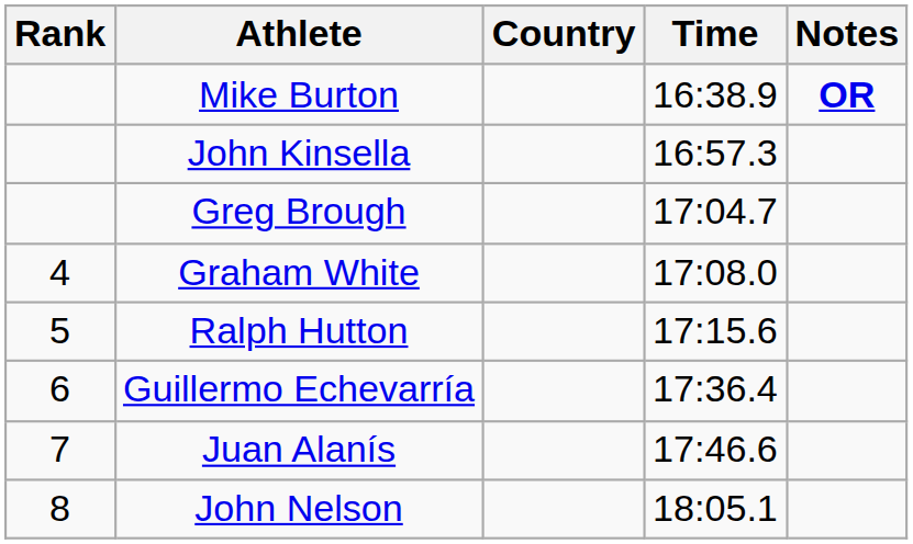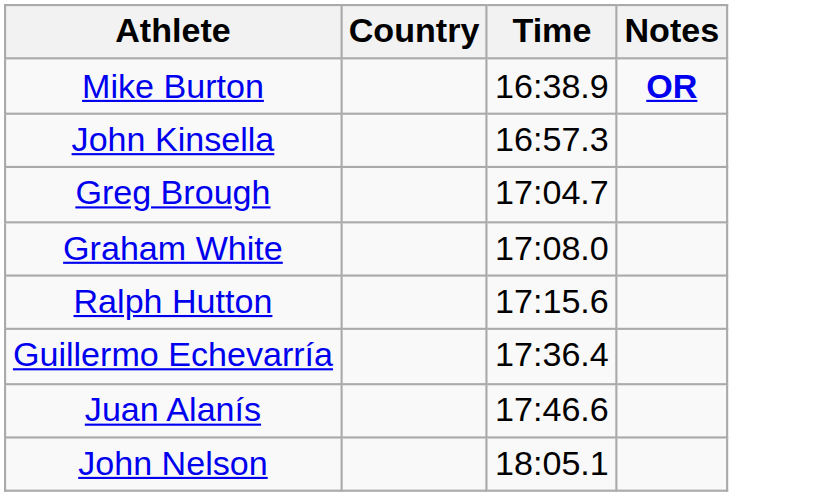- column: Rank | 4 | 5 | 6 | 7 | 8
